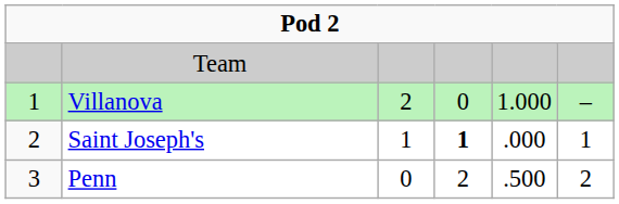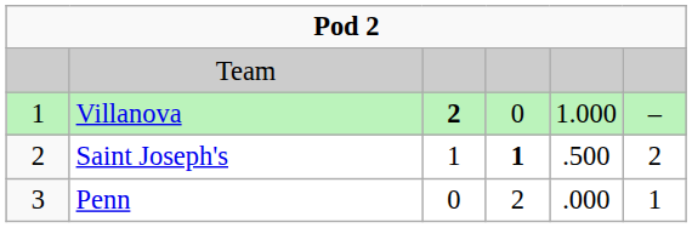Villanova | column 3: normal -> bold
Saint Joseph's | column 5: .000 -> .500
Saint Joseph's | column 6: 1 -> 2
Penn | column 5: .500 -> .000
Penn | column 6: 2 -> 1
